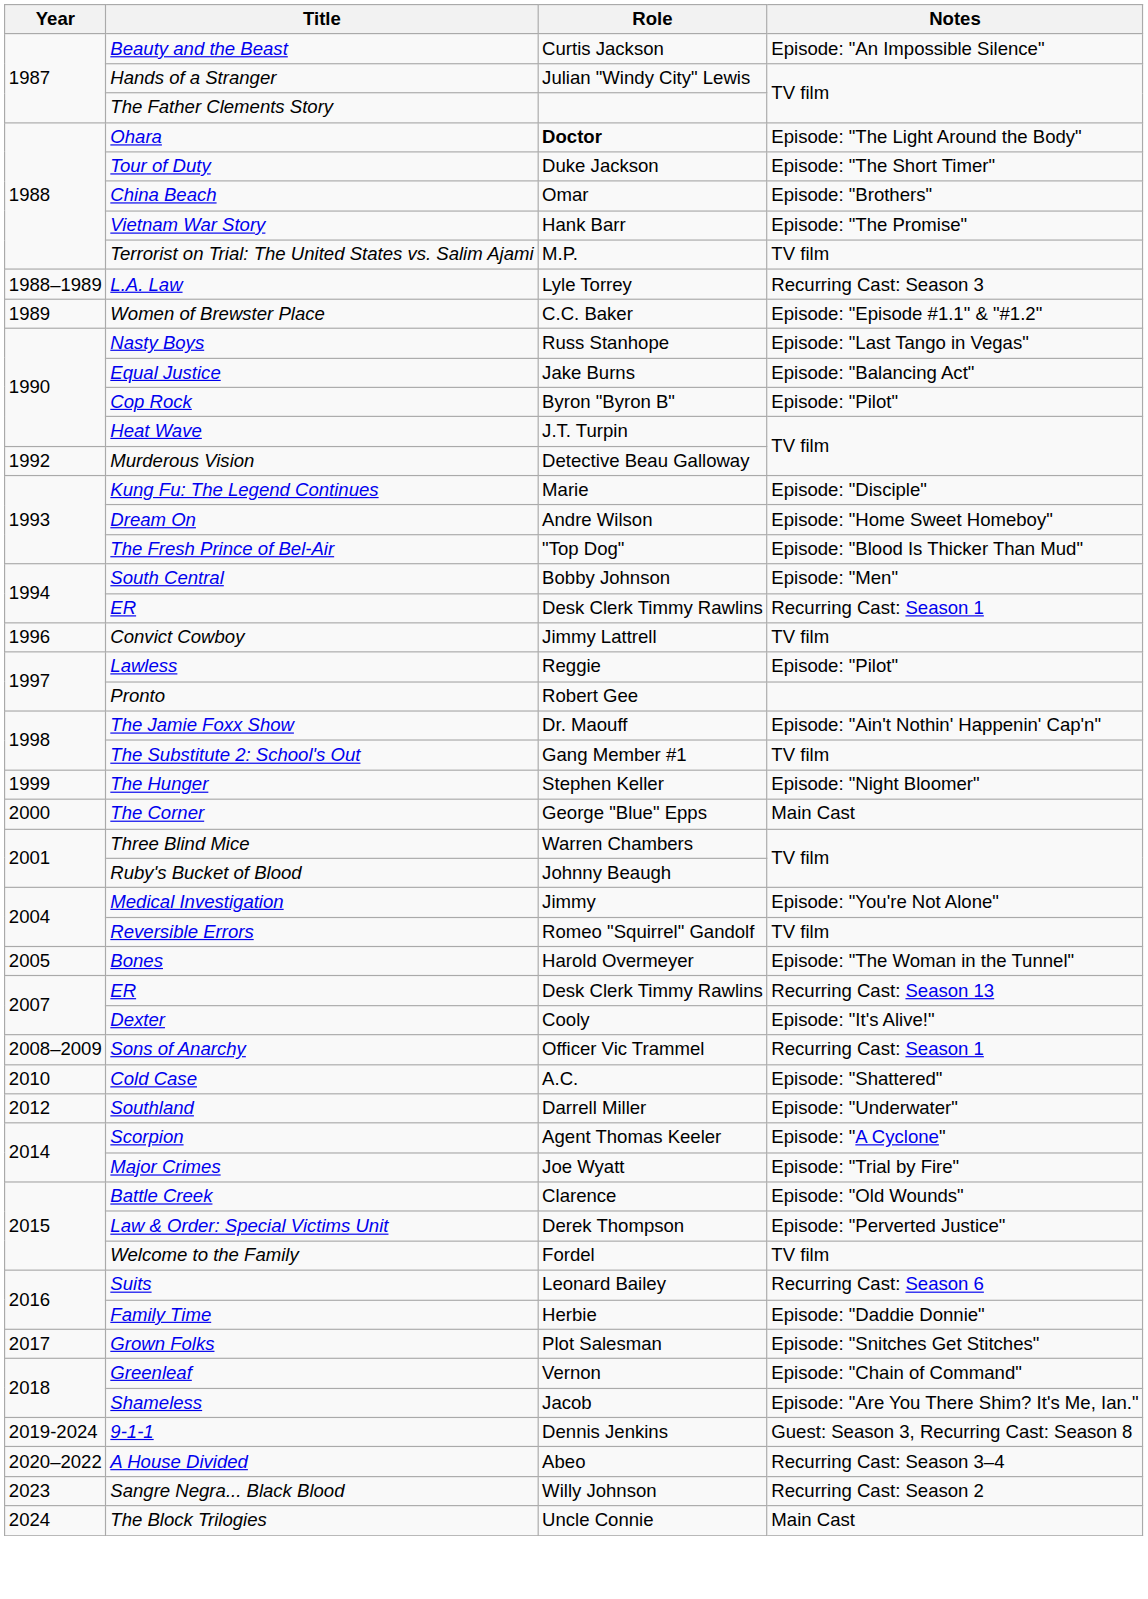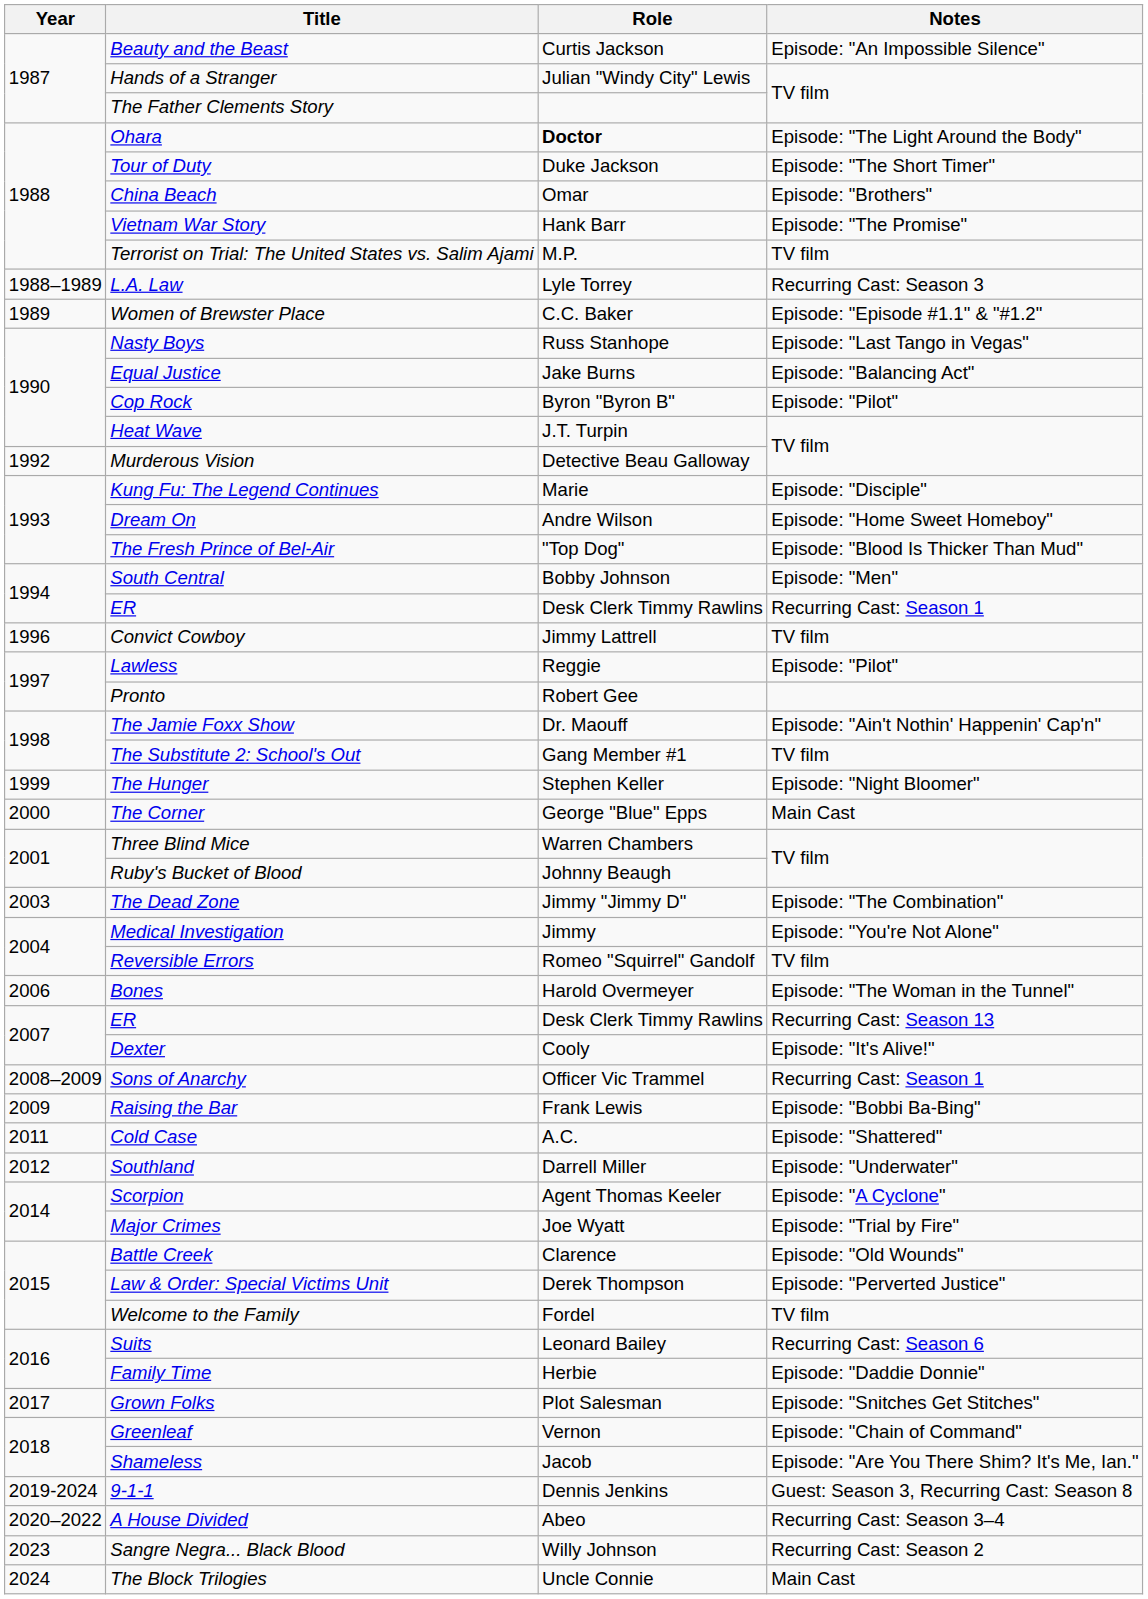+ row: 2003 | The Dead Zone | Jimmy "Jimmy D" | Episode: "The Combination"
Bones | Year: 2005 -> 2006
+ row: 2009 | Raising the Bar | Frank Lewis | Episode: "Bobbi Ba-Bing"
Cold Case | Year: 2010 -> 2011
